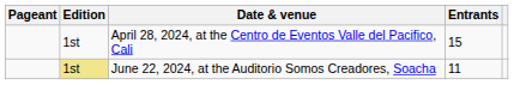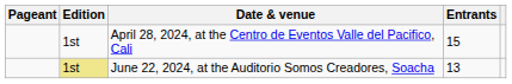June 22, 2024, at the Auditorio Somos Creadores, Soacha | Entrants: 11 -> 13
